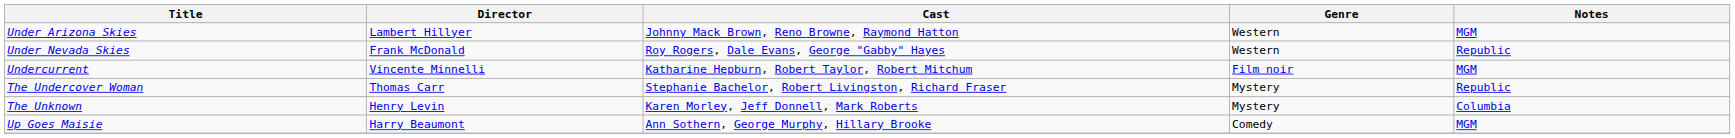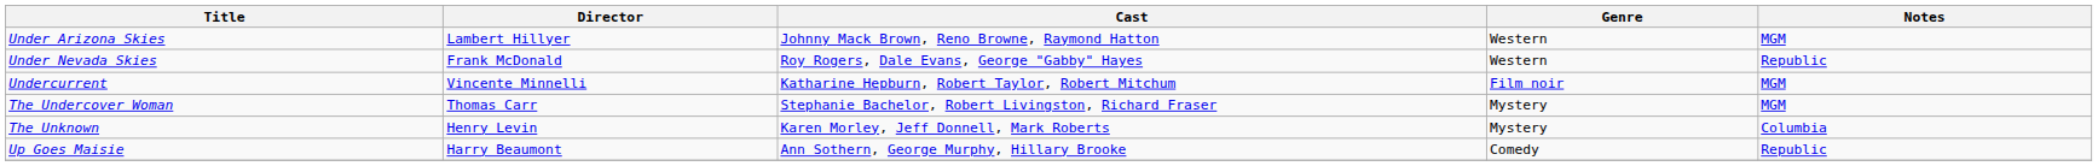The Undercover Woman | Notes: Republic -> MGM
Up Goes Maisie | Notes: MGM -> Republic
